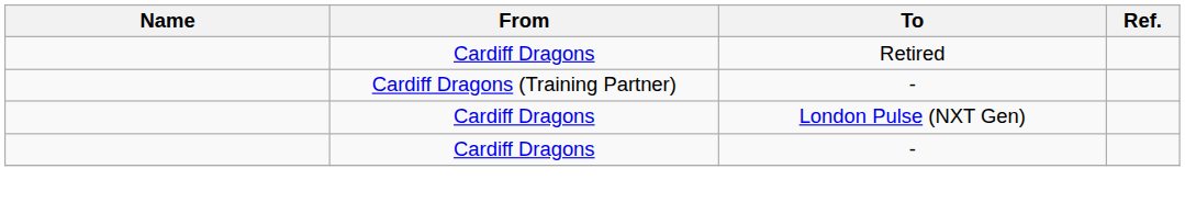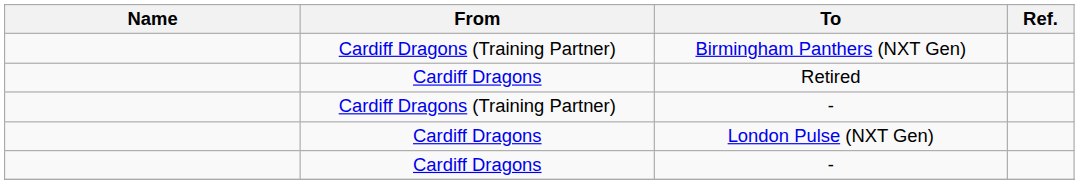+ row: Cardiff Dragons (Training Partner) | Birmingham Panthers (NXT Gen)
